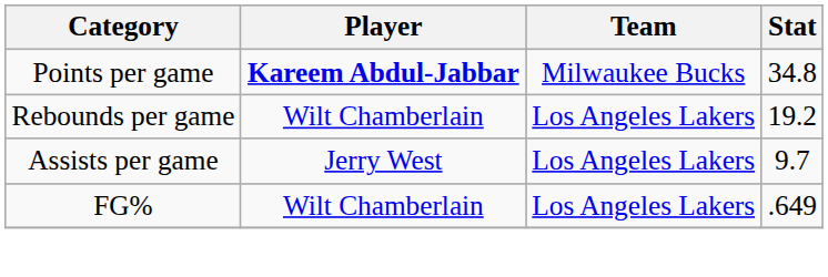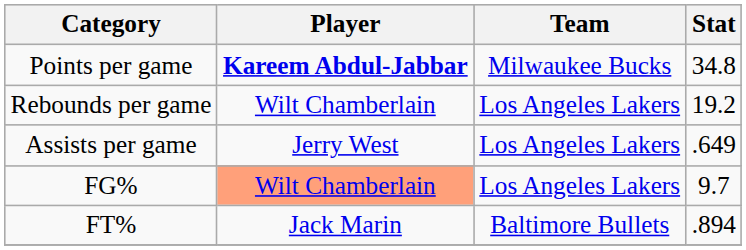Assists per game | Stat: 9.7 -> .649
FG% | Player: no background -> lightsalmon background
FG% | Stat: .649 -> 9.7
+ row: FT% | Jack Marin | Baltimore Bullets | .894
